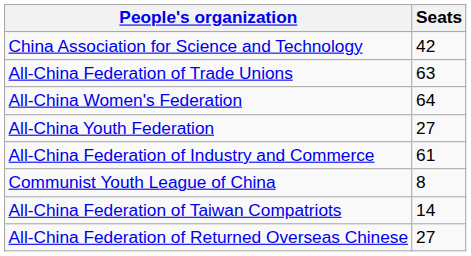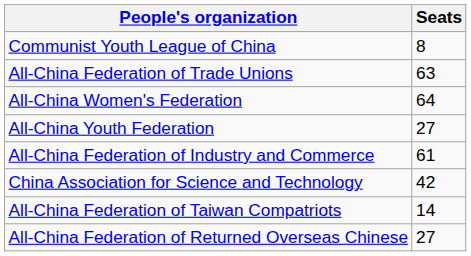rows swapped: Communist Youth League of China <-> China Association for Science and Technology
